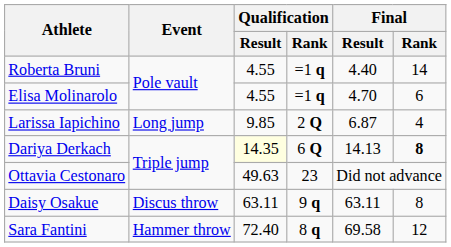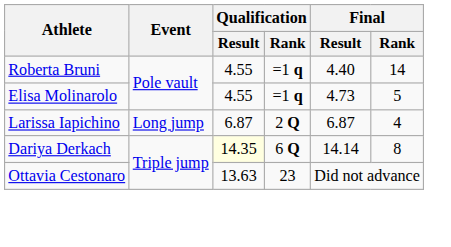Elisa Molinarolo | Final / Result: 4.70 -> 4.73
Elisa Molinarolo | Final / Rank: 6 -> 5
Larissa Iapichino | Qualification / Result: 9.85 -> 6.87
Dariya Derkach | Final / Result: 14.13 -> 14.14
Dariya Derkach | Final / Rank: bold -> normal
Ottavia Cestonaro | Qualification / Result: 49.63 -> 13.63
- row: Daisy Osakue | Discus throw | 63.11 | 9 q | 63.11 | 8
- row: Sara Fantini | Hammer throw | 72.40 | 8 q | 69.58 | 12
